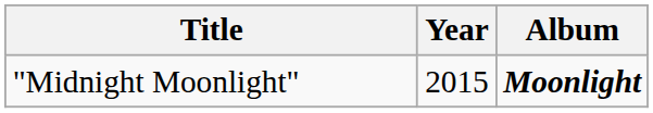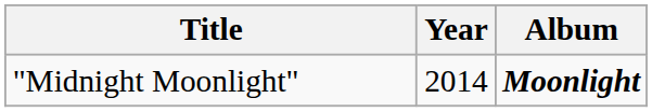"Midnight Moonlight" | Year: 2015 -> 2014
